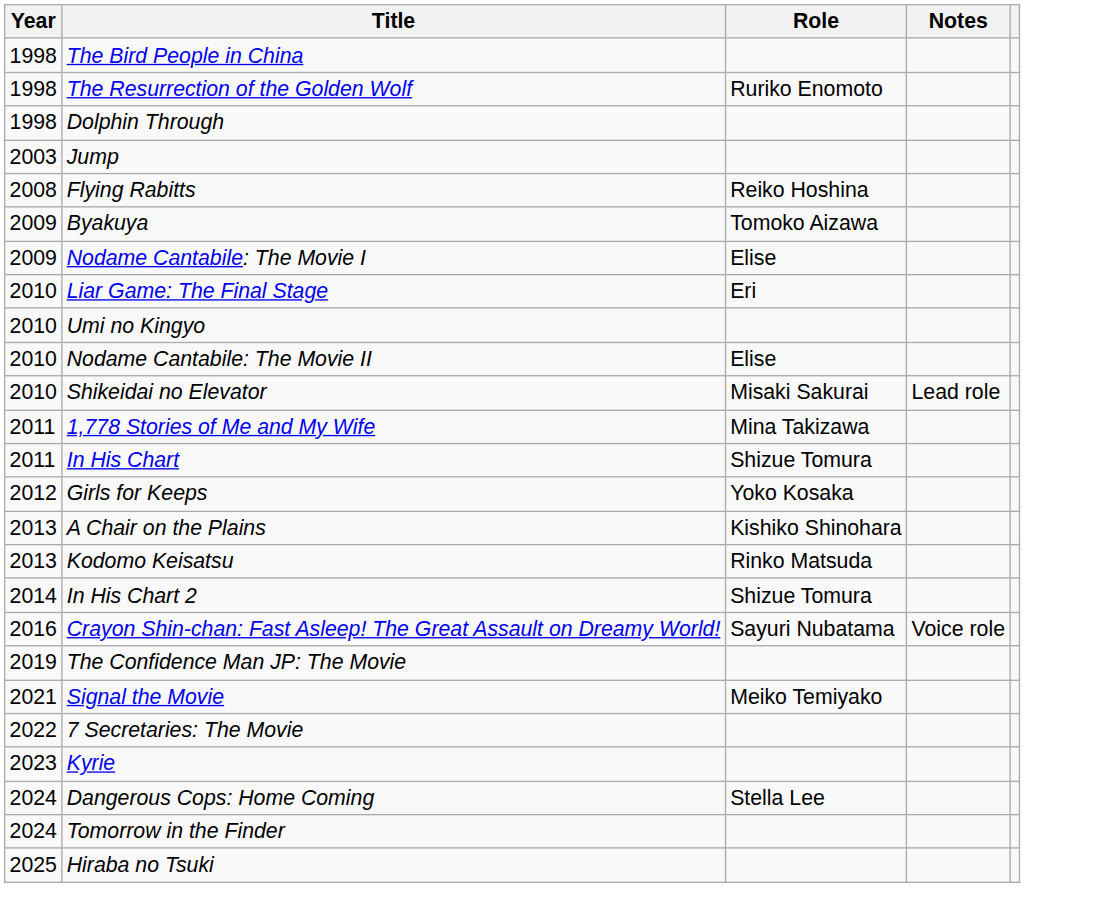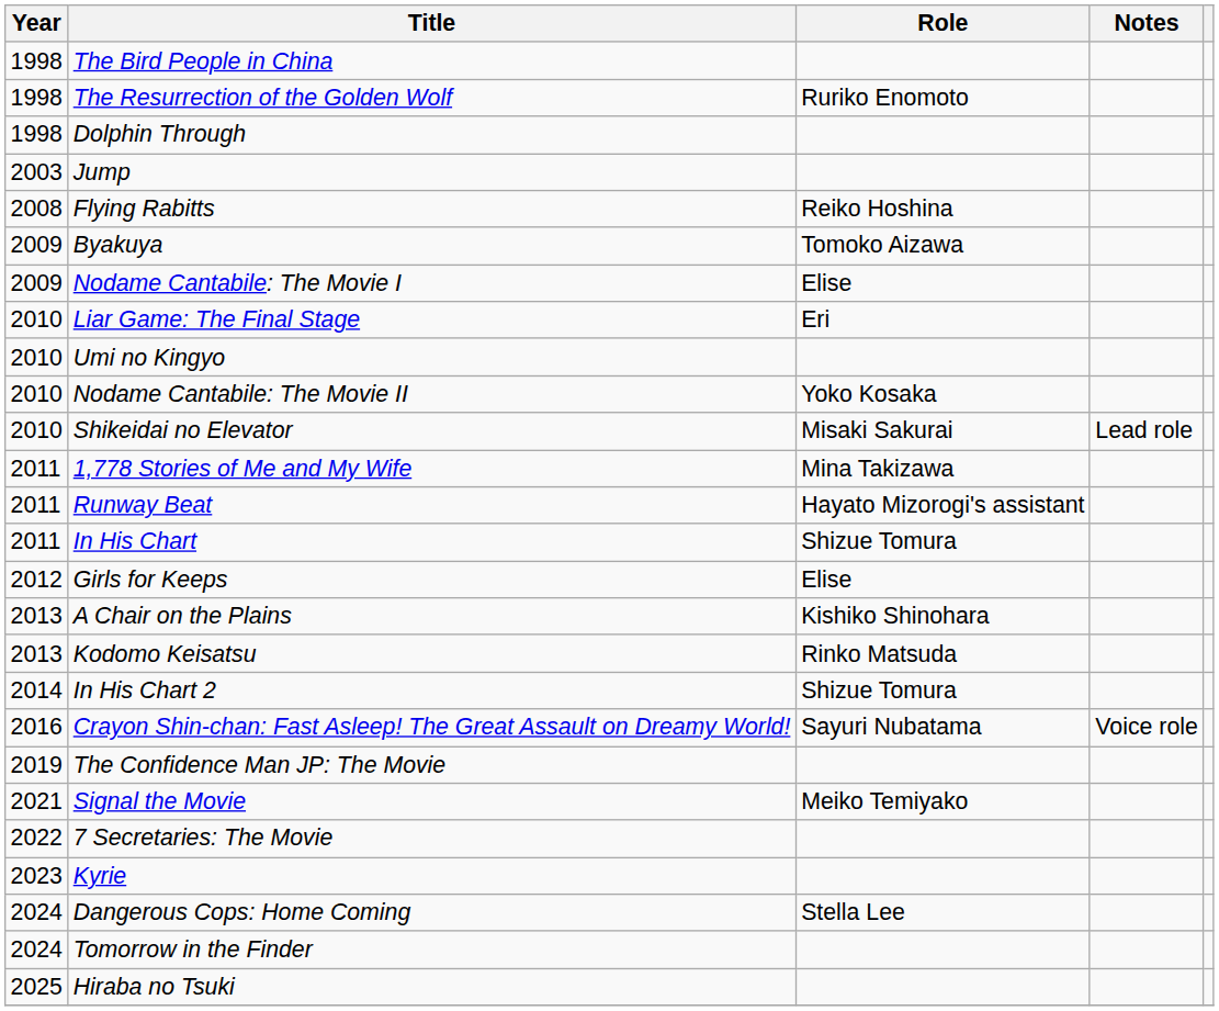Nodame Cantabile: The Movie II | Role: Elise -> Yoko Kosaka
+ row: 2011 | Runway Beat | Hayato Mizorogi's assistant
Girls for Keeps | Role: Yoko Kosaka -> Elise
